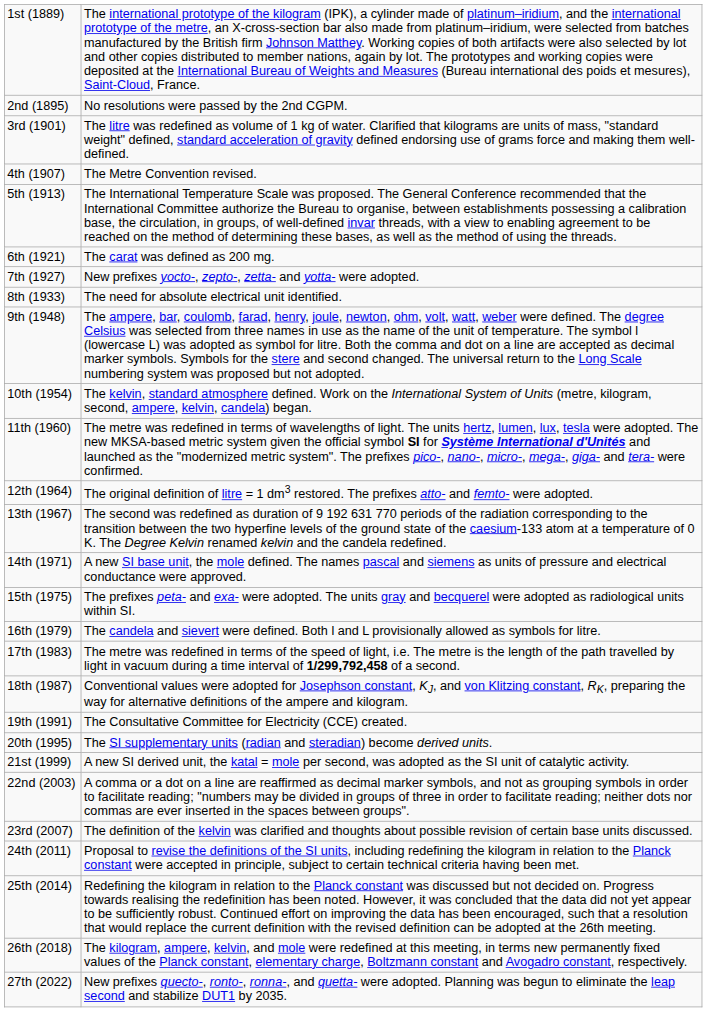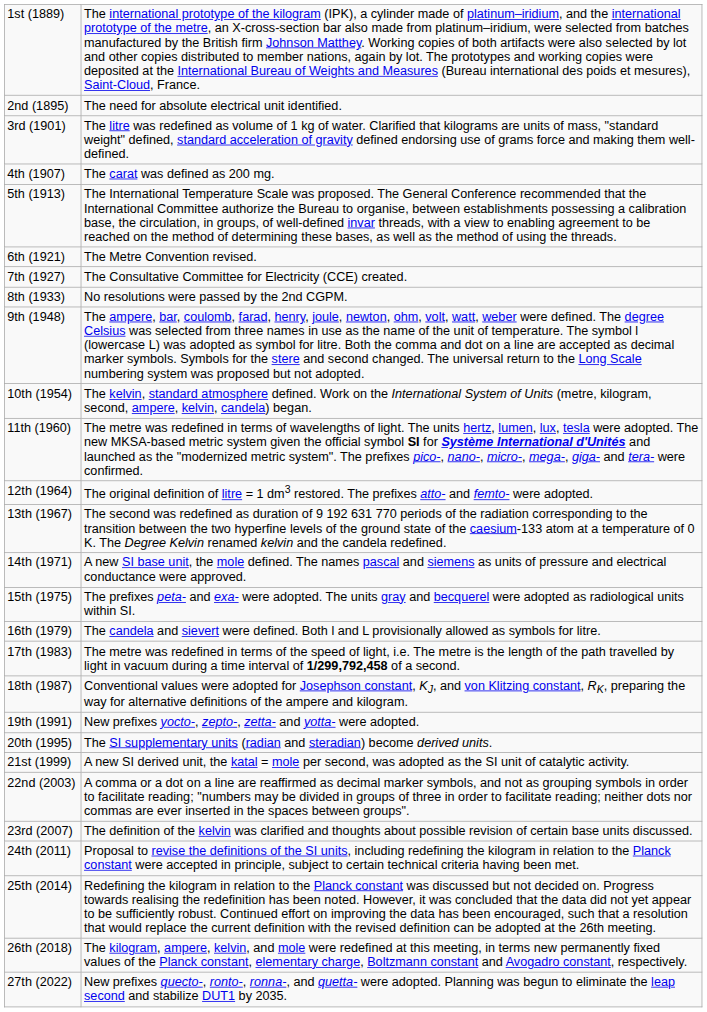2nd (1895) | column 2: No resolutions were passed by the 2nd CGPM. -> The need for absolute electrical unit identified.
4th (1907) | column 2: The Metre Convention revised. -> The carat was defined as 200 mg.
6th (1921) | column 2: The carat was defined as 200 mg. -> The Metre Convention revised.
7th (1927) | column 2: New prefixes yocto-, zepto-, zetta- and yotta- were adopted. -> The Consultative Committee for Electricity (CCE) created.
8th (1933) | column 2: The need for absolute electrical unit identified. -> No resolutions were passed by the 2nd CGPM.
19th (1991) | column 2: The Consultative Committee for Electricity (CCE) created. -> New prefixes yocto-, zepto-, zetta- and yotta- were adopted.
